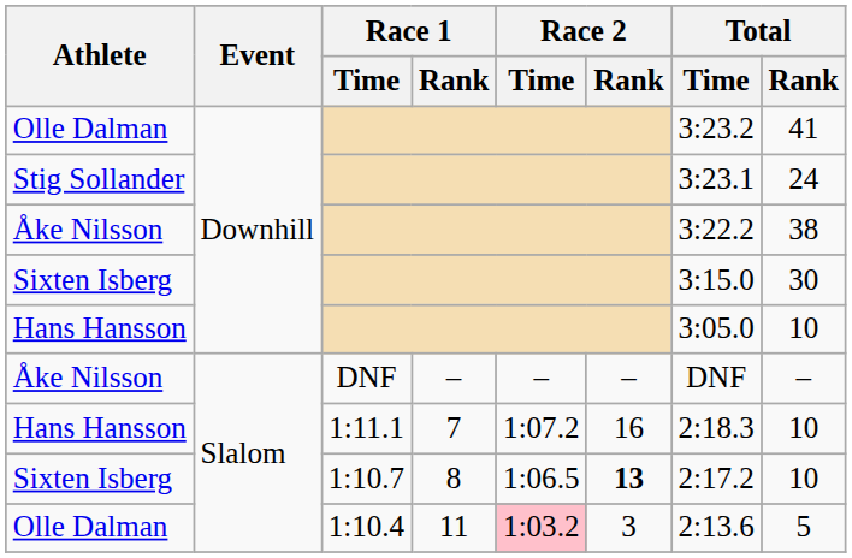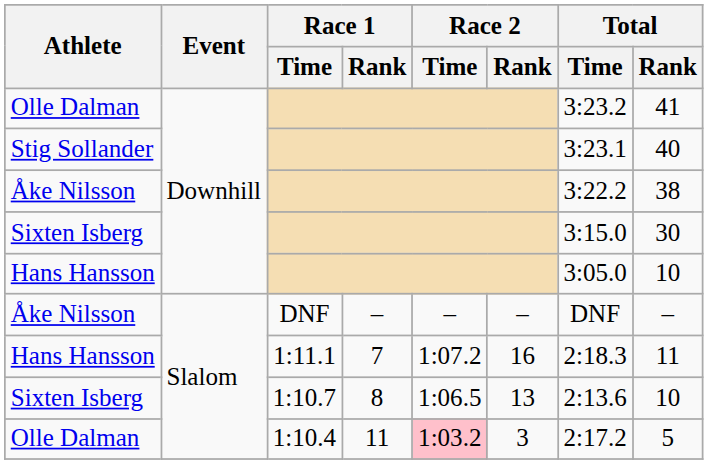Stig Sollander | Total / Rank: 24 -> 40
Hans Hansson / 1:11.1 | Total / Rank: 10 -> 11
Sixten Isberg / 1:10.7 | Race 2 / Rank: bold -> normal
Sixten Isberg / 1:10.7 | Total / Time: 2:17.2 -> 2:13.6
Olle Dalman / 1:10.4 | Total / Time: 2:13.6 -> 2:17.2
